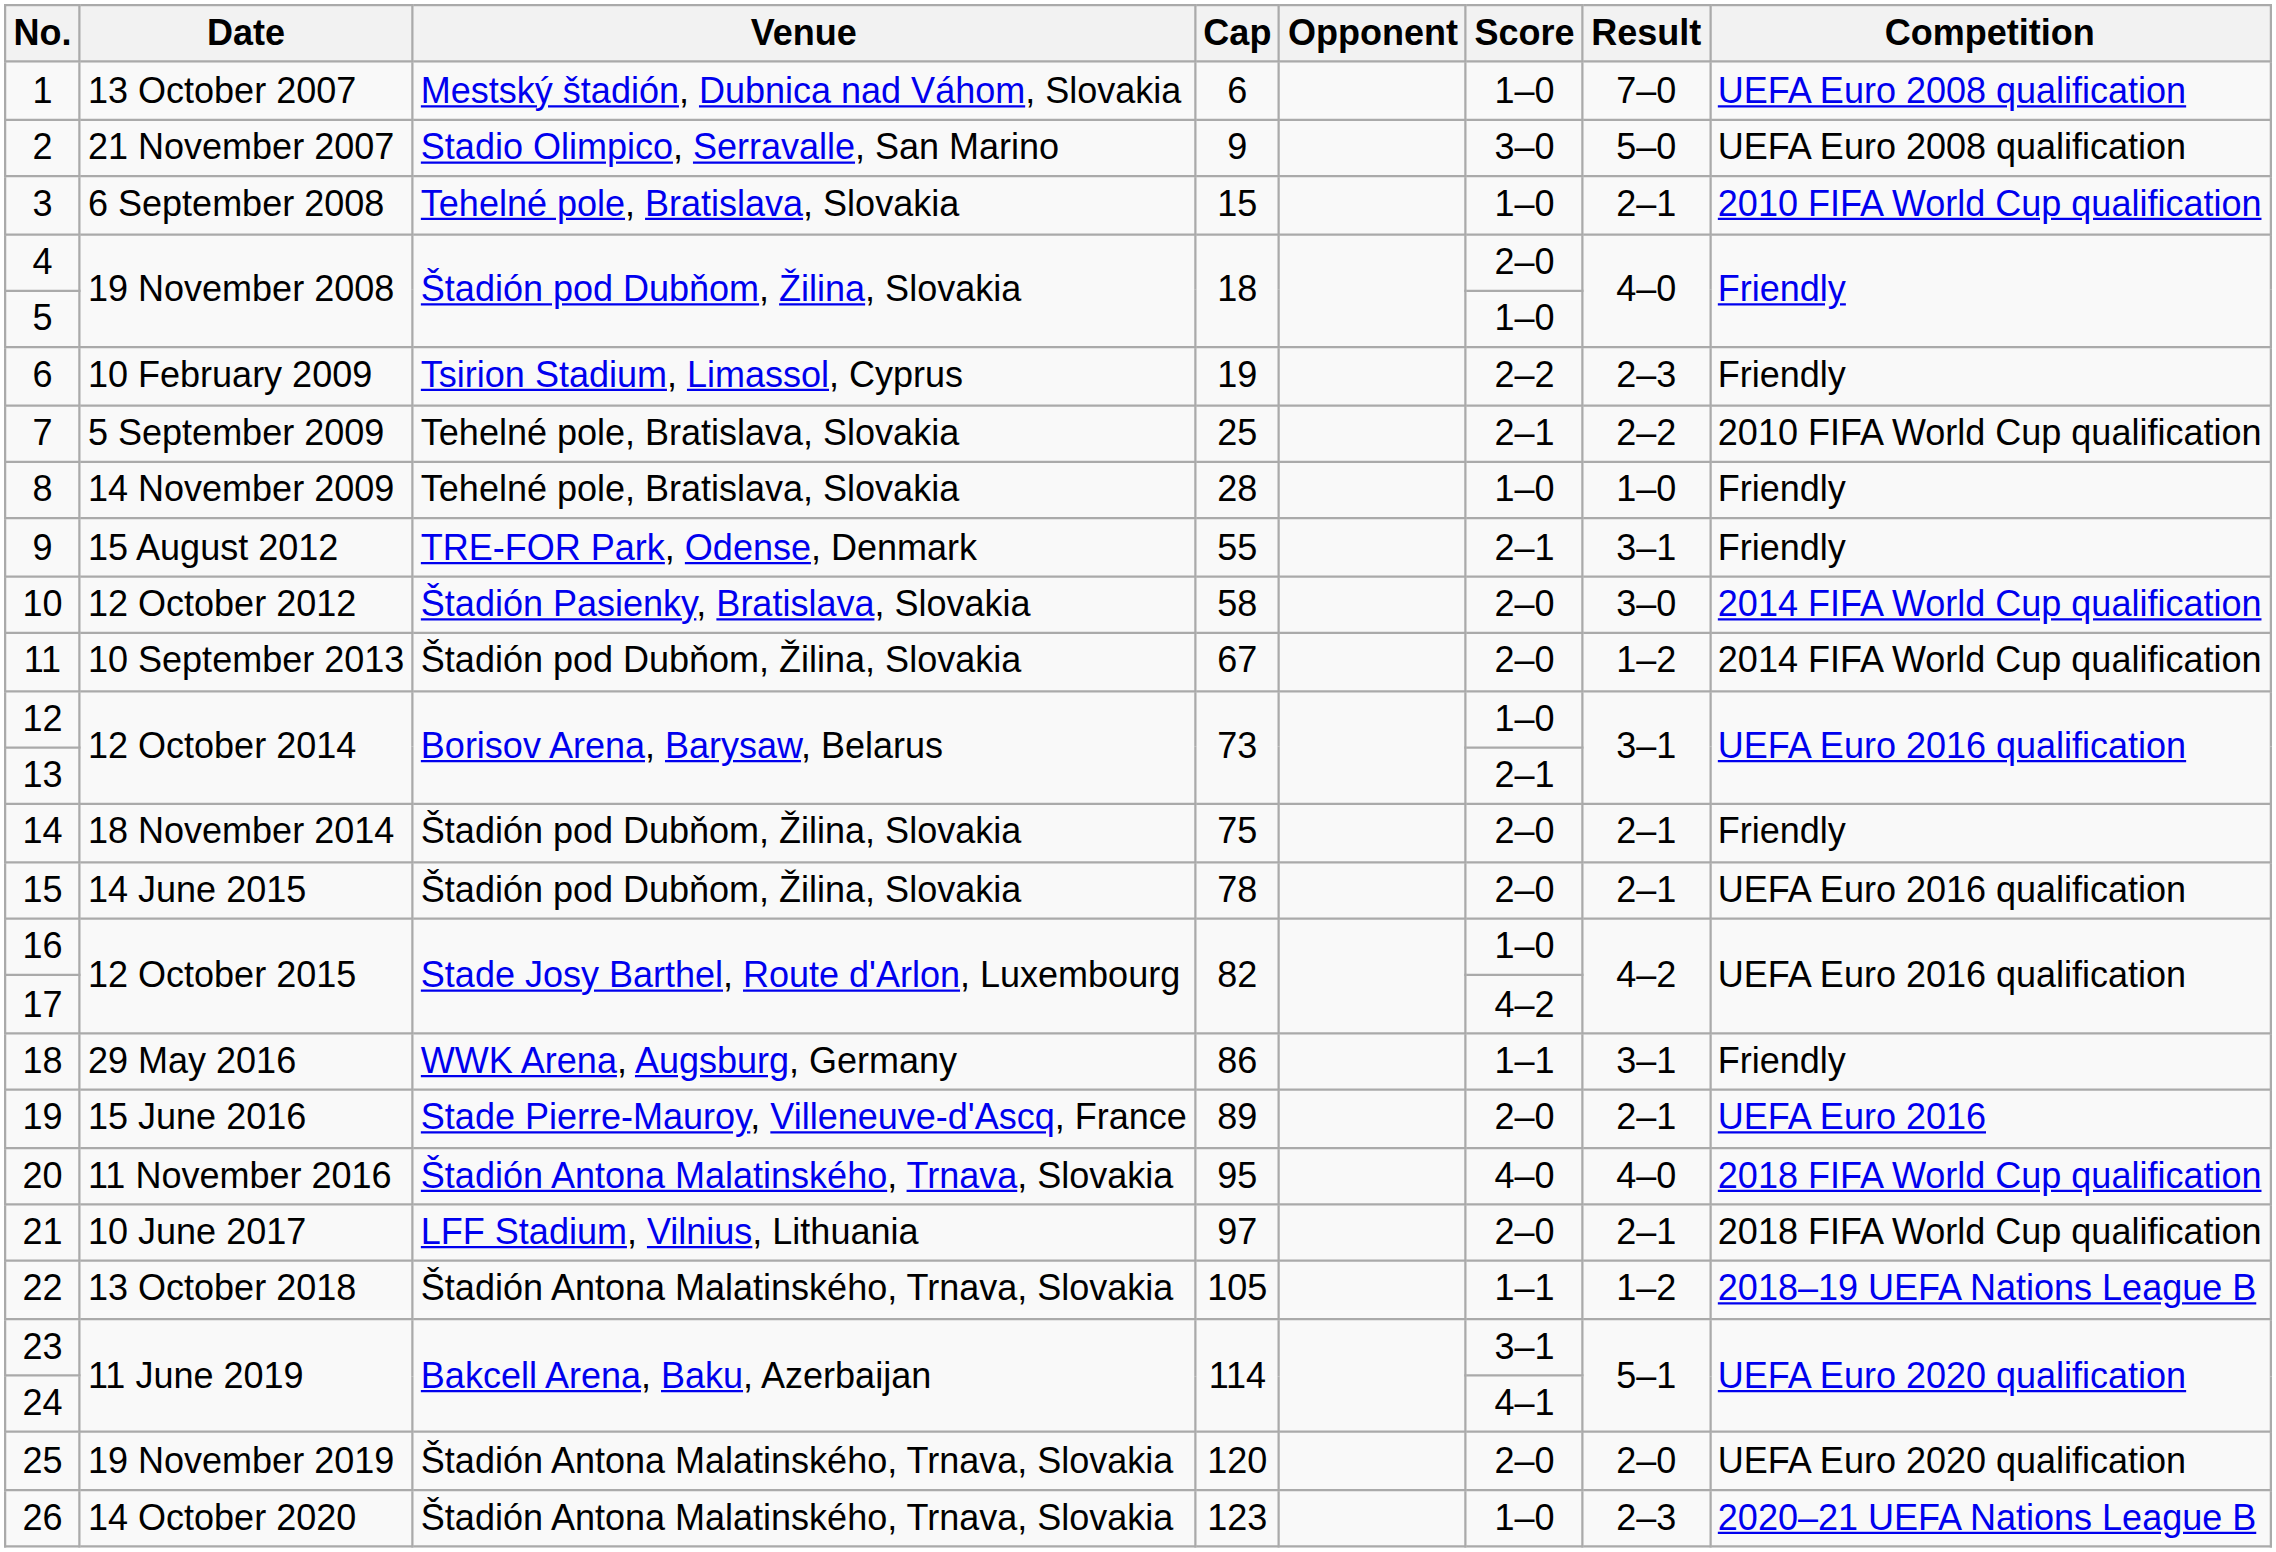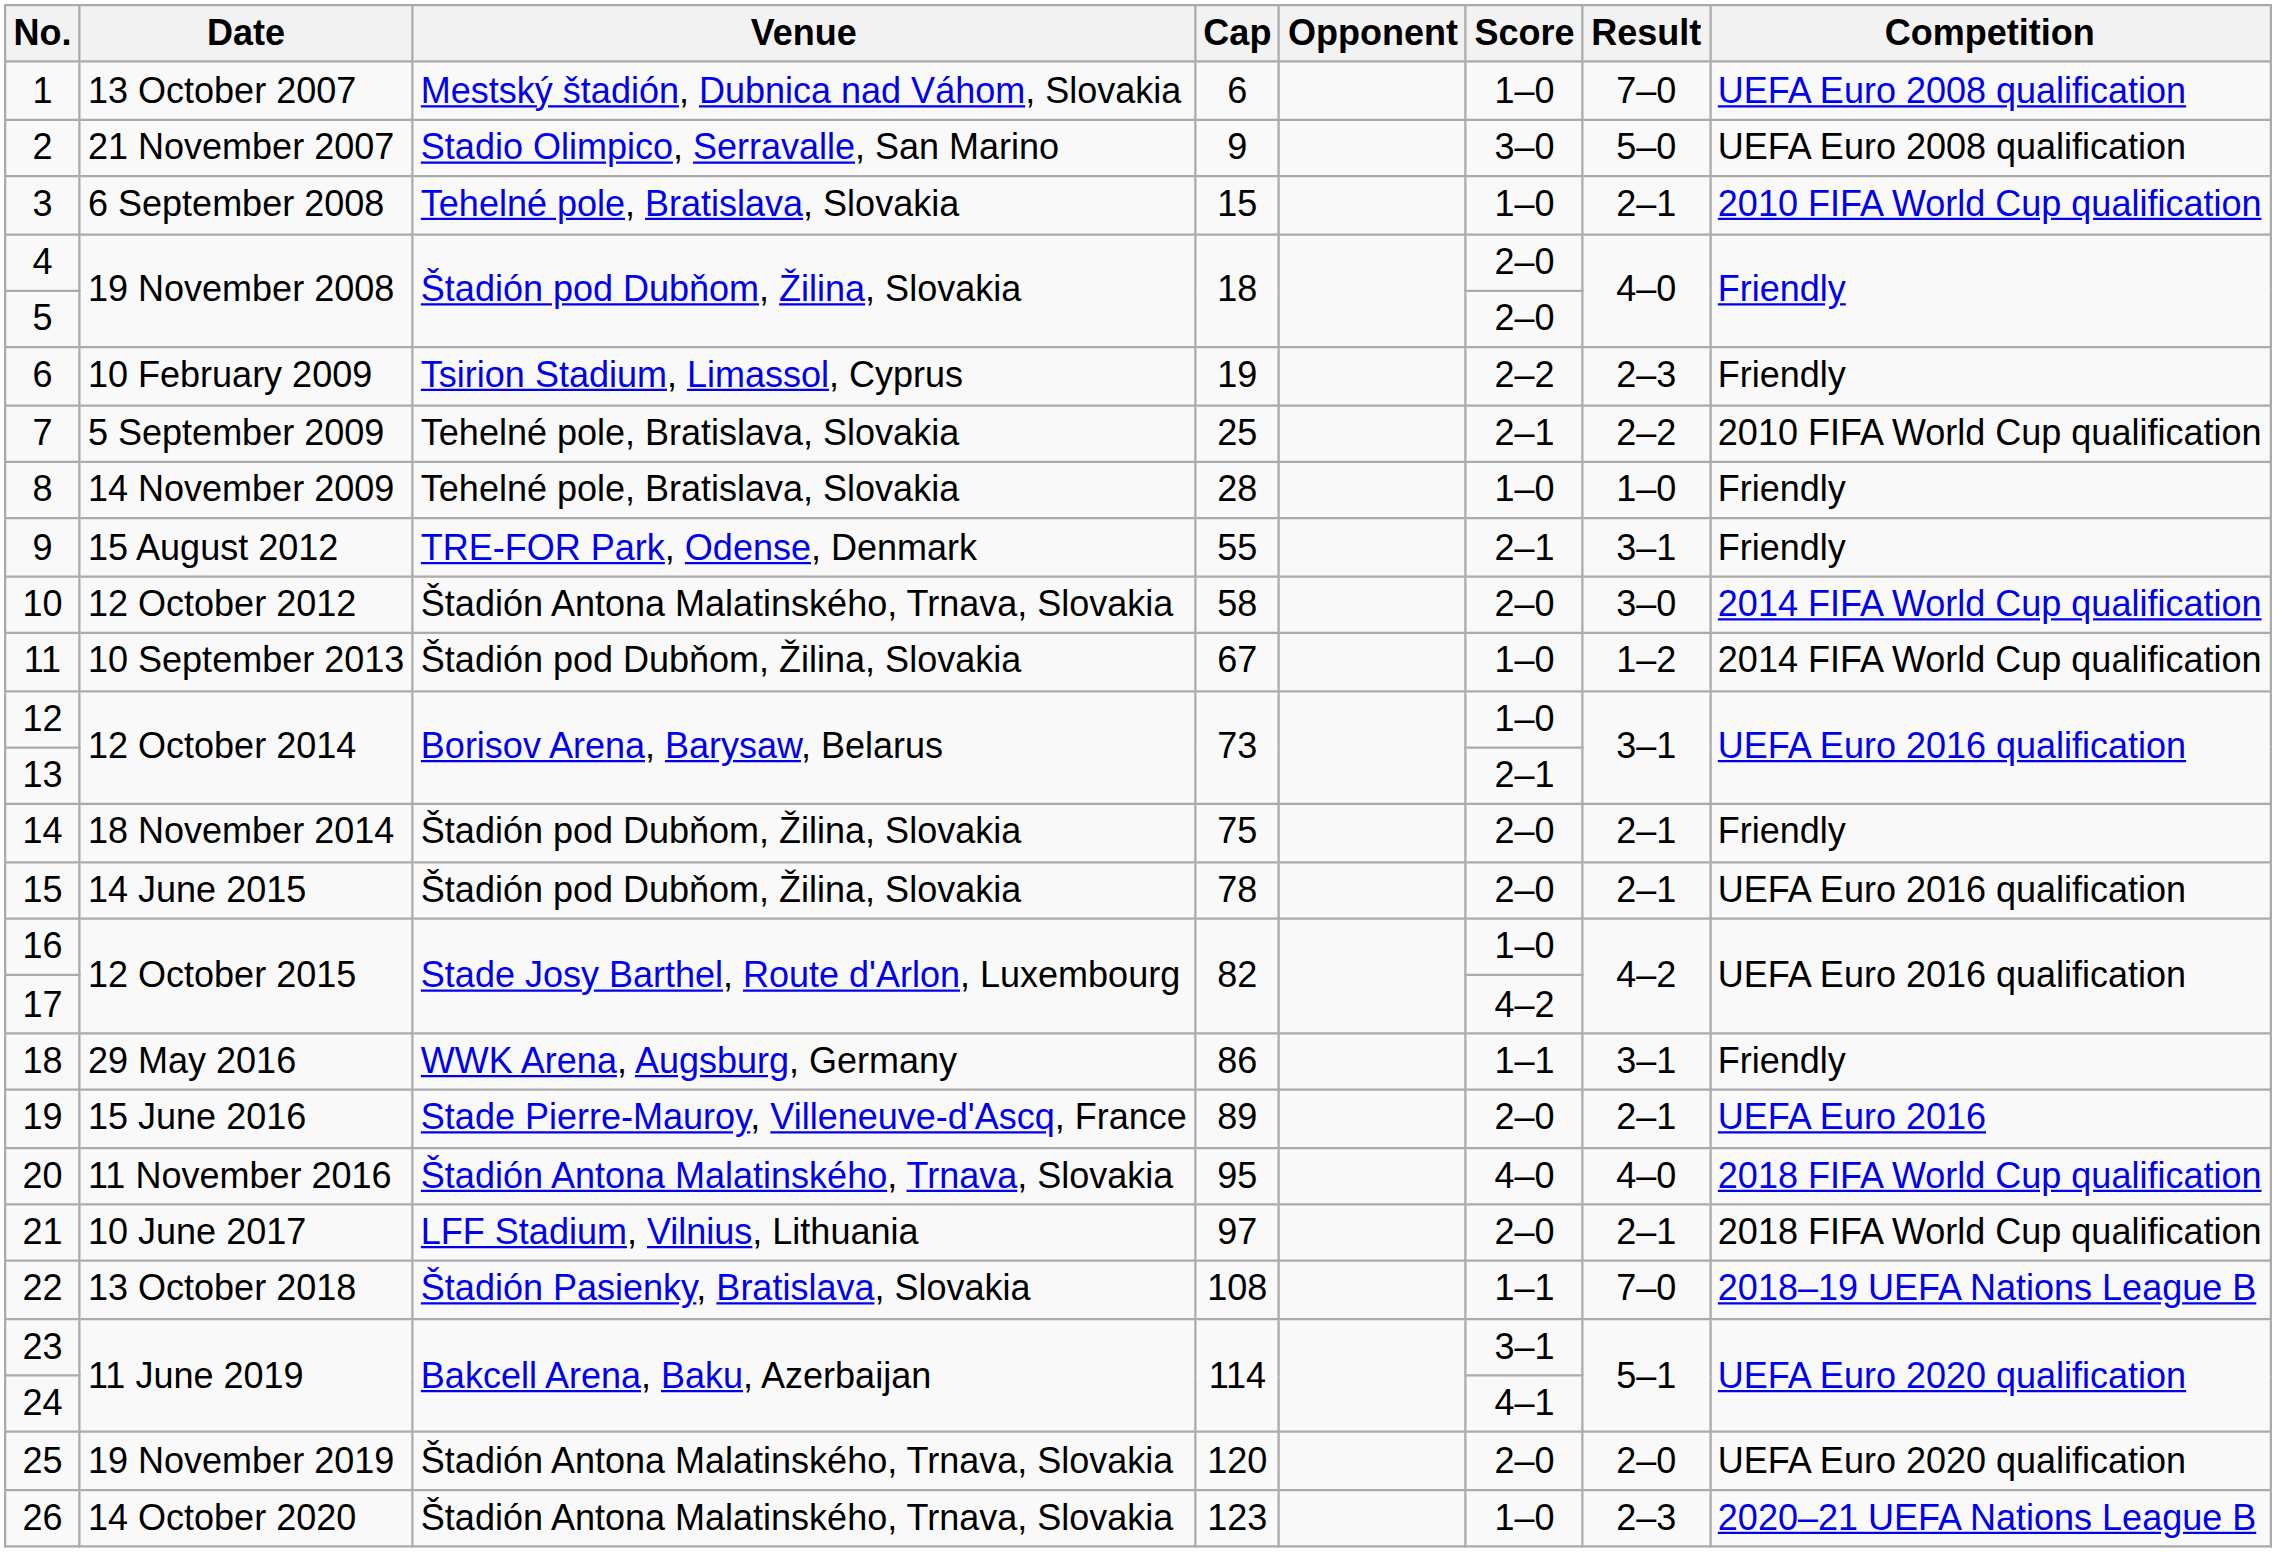5 | Score: 1–0 -> 2–0
10 | Venue: Štadión Pasienky, Bratislava, Slovakia -> Štadión Antona Malatinského, Trnava, Slovakia
11 | Score: 2–0 -> 1–0
22 | Venue: Štadión Antona Malatinského, Trnava, Slovakia -> Štadión Pasienky, Bratislava, Slovakia
22 | Cap: 105 -> 108
22 | Result: 1–2 -> 7–0
